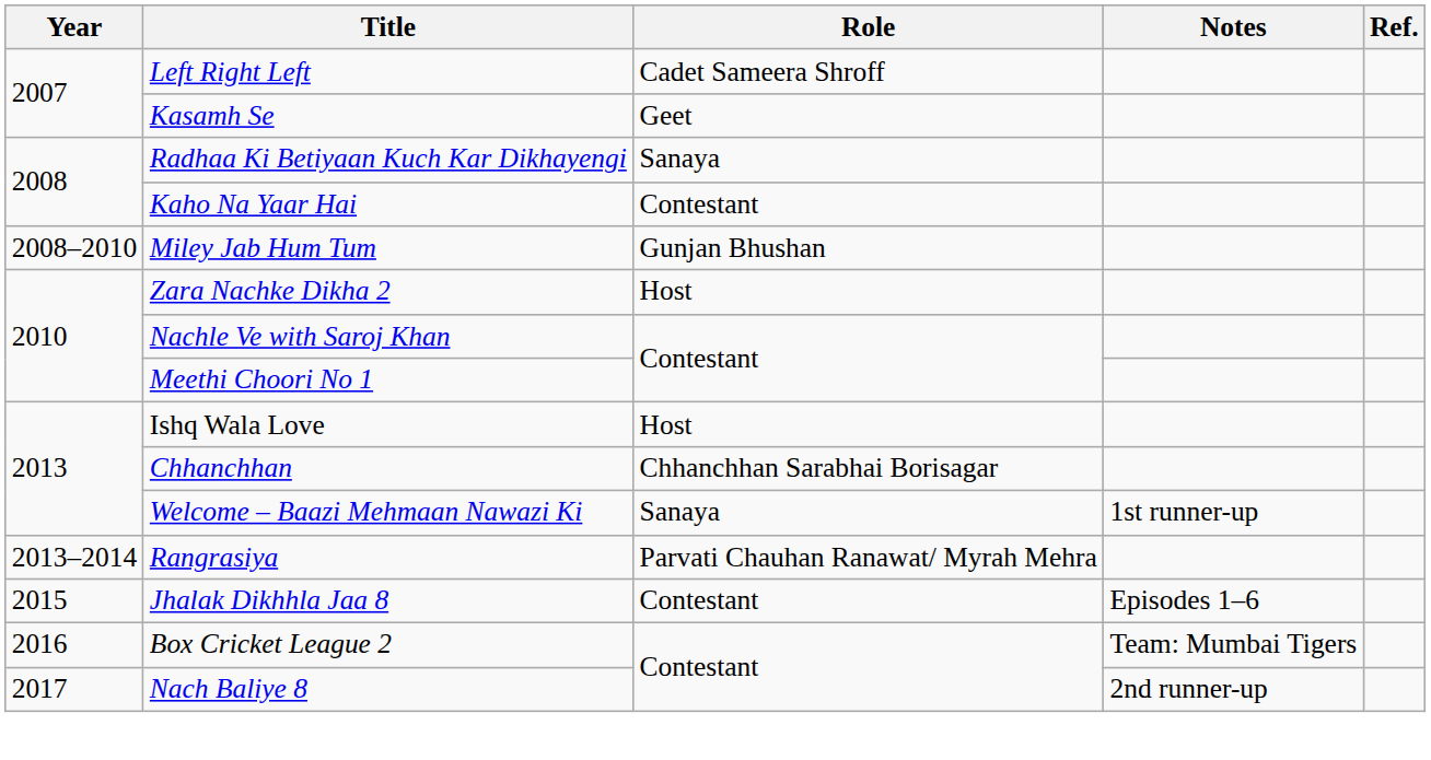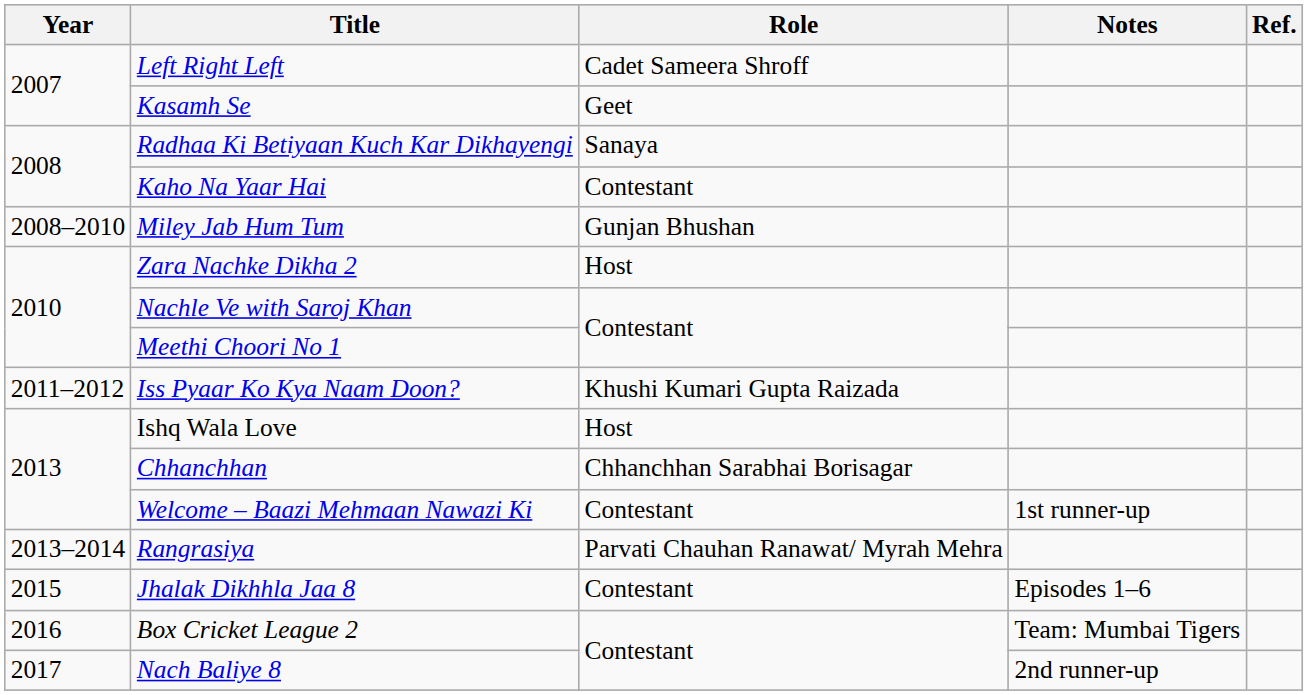+ row: 2011–2012 | Iss Pyaar Ko Kya Naam Doon? | Khushi Kumari Gupta Raizada
Welcome – Baazi Mehmaan Nawazi Ki | Role: Sanaya -> Contestant
